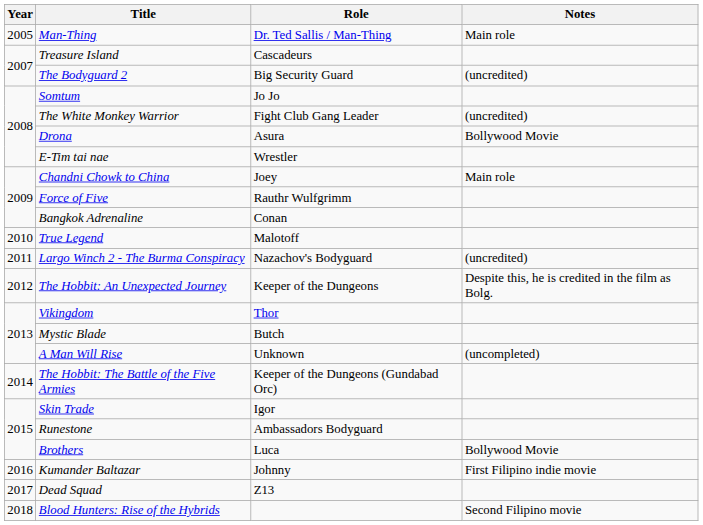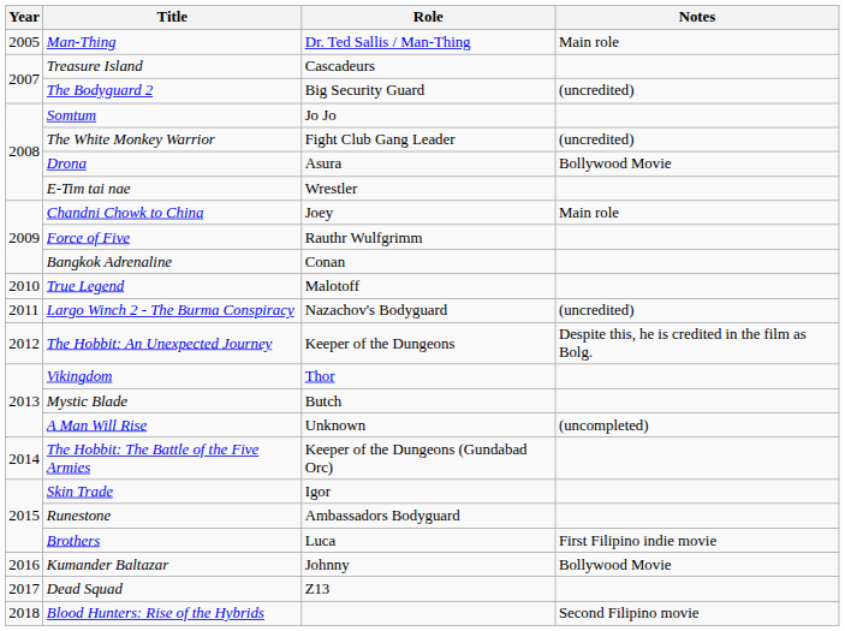Brothers | Notes: Bollywood Movie -> First Filipino indie movie
Kumander Baltazar | Notes: First Filipino indie movie -> Bollywood Movie
